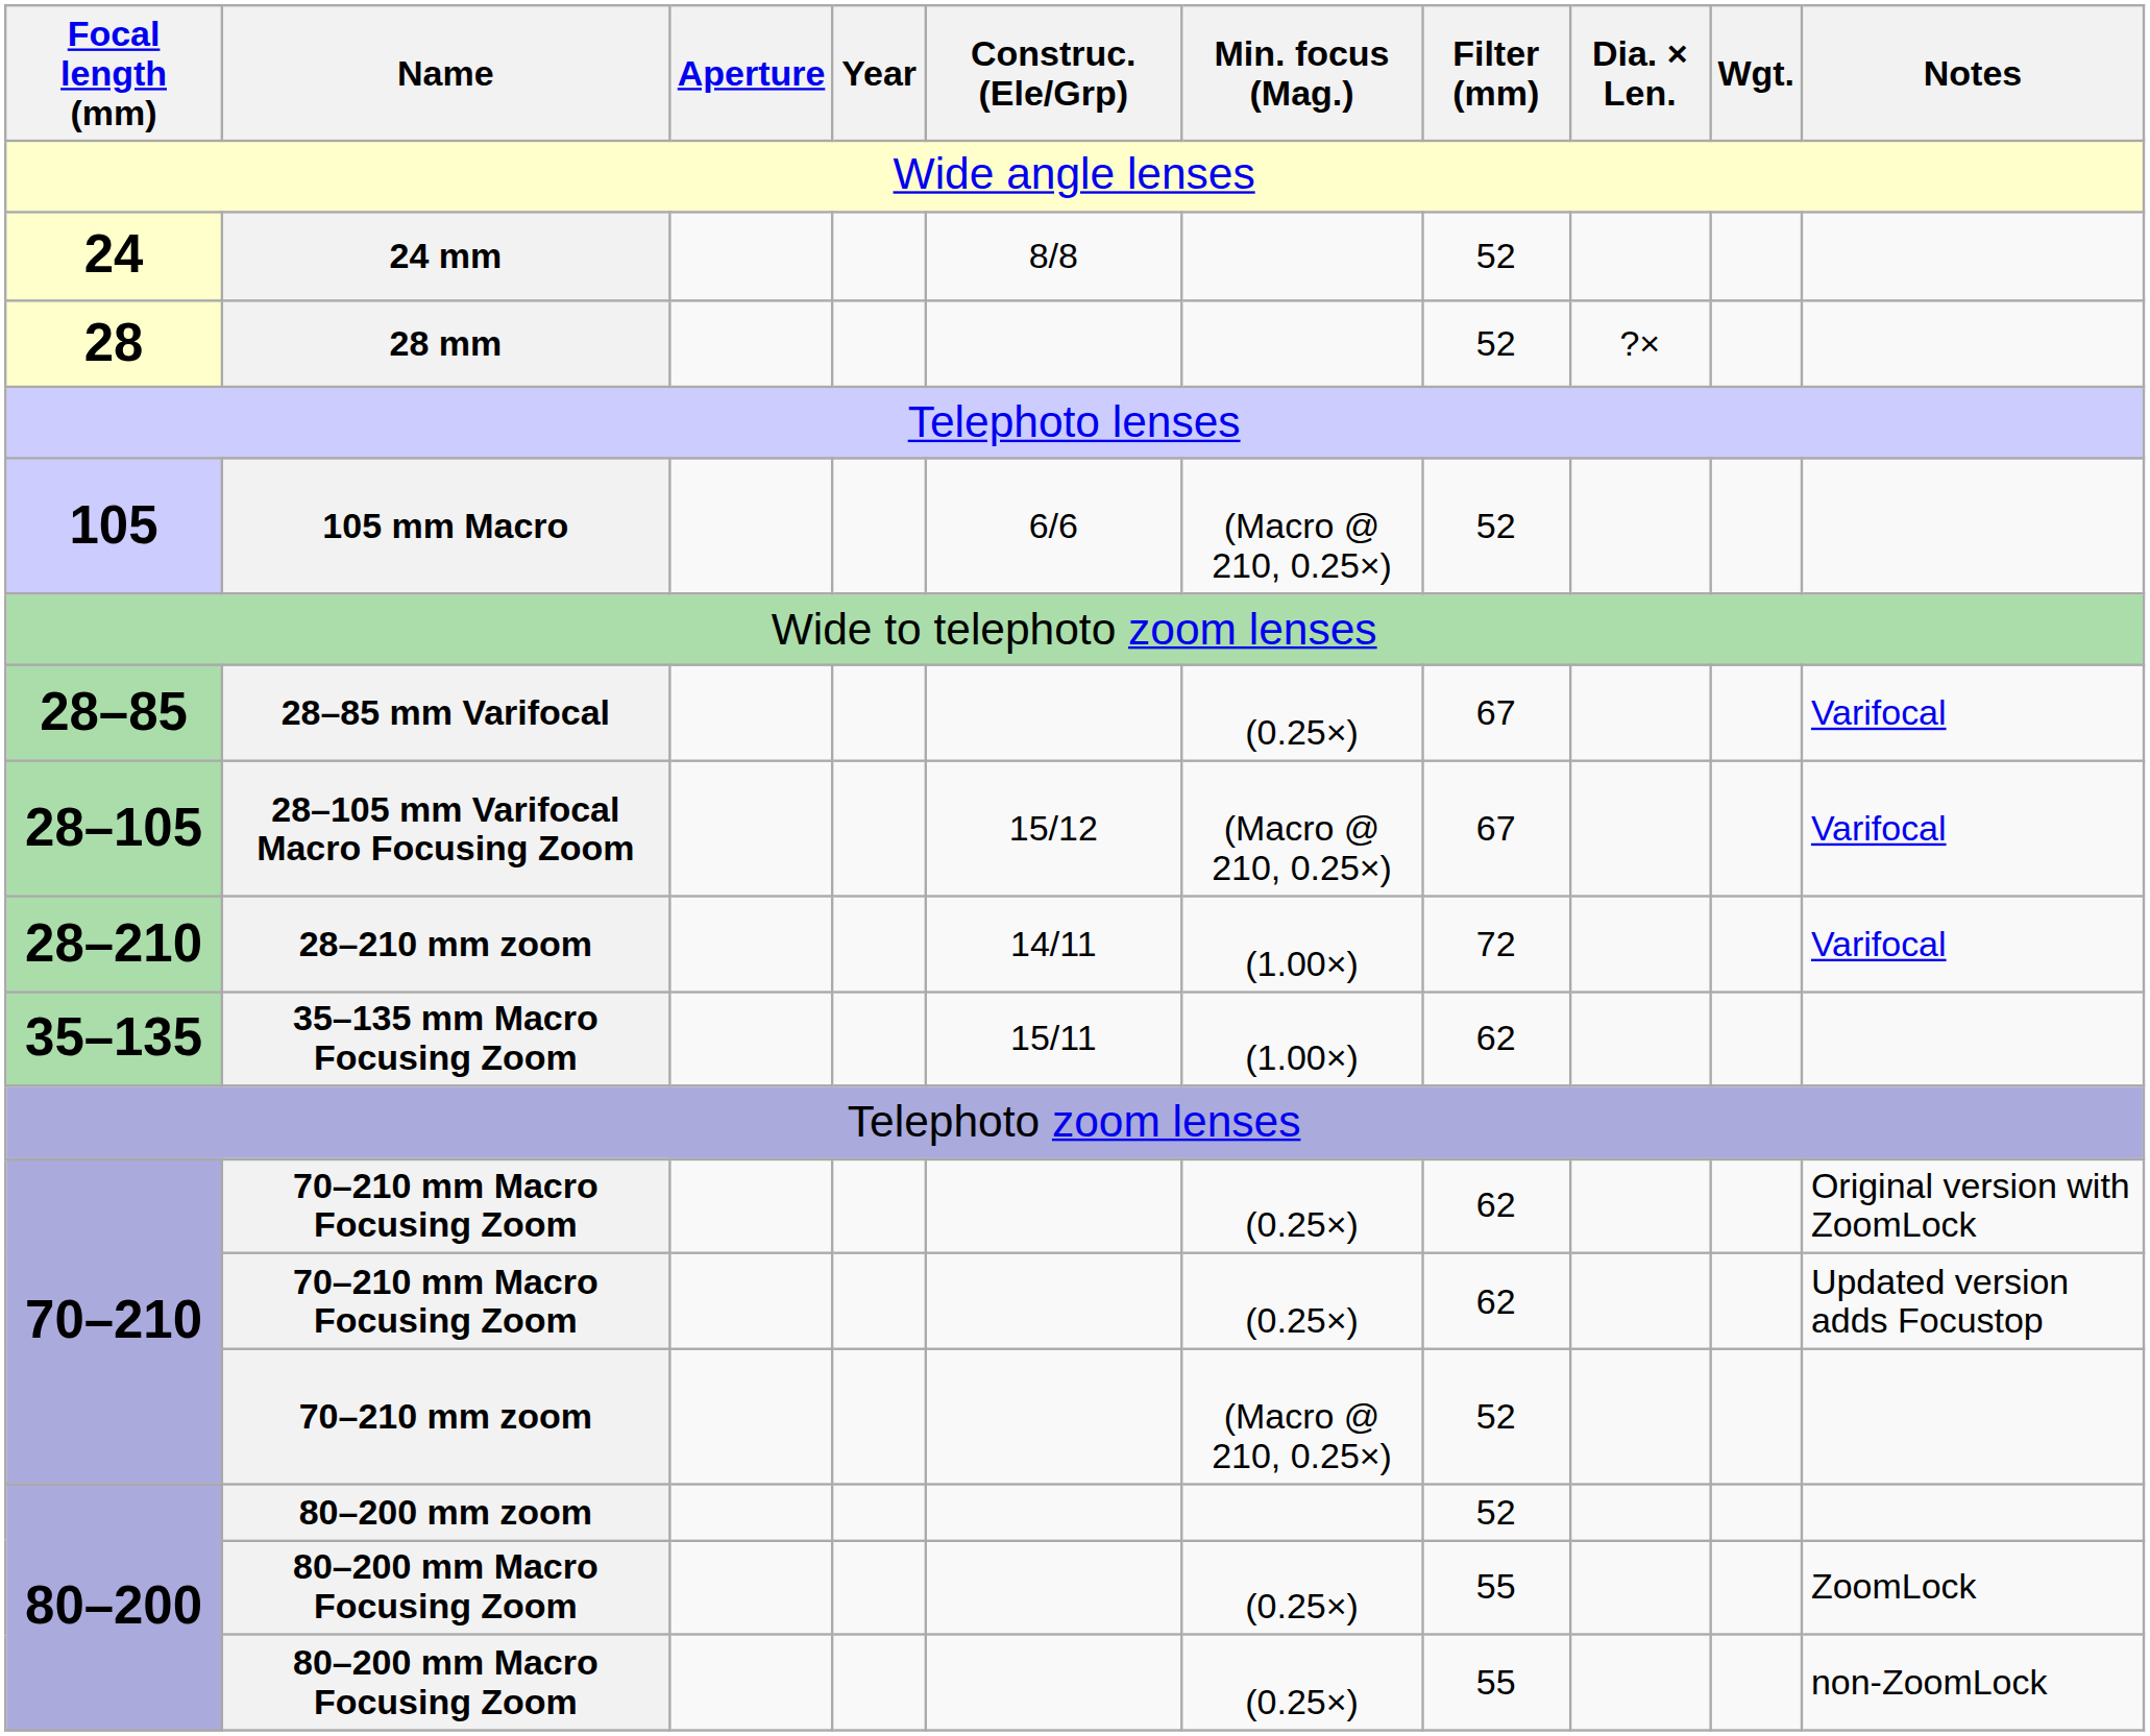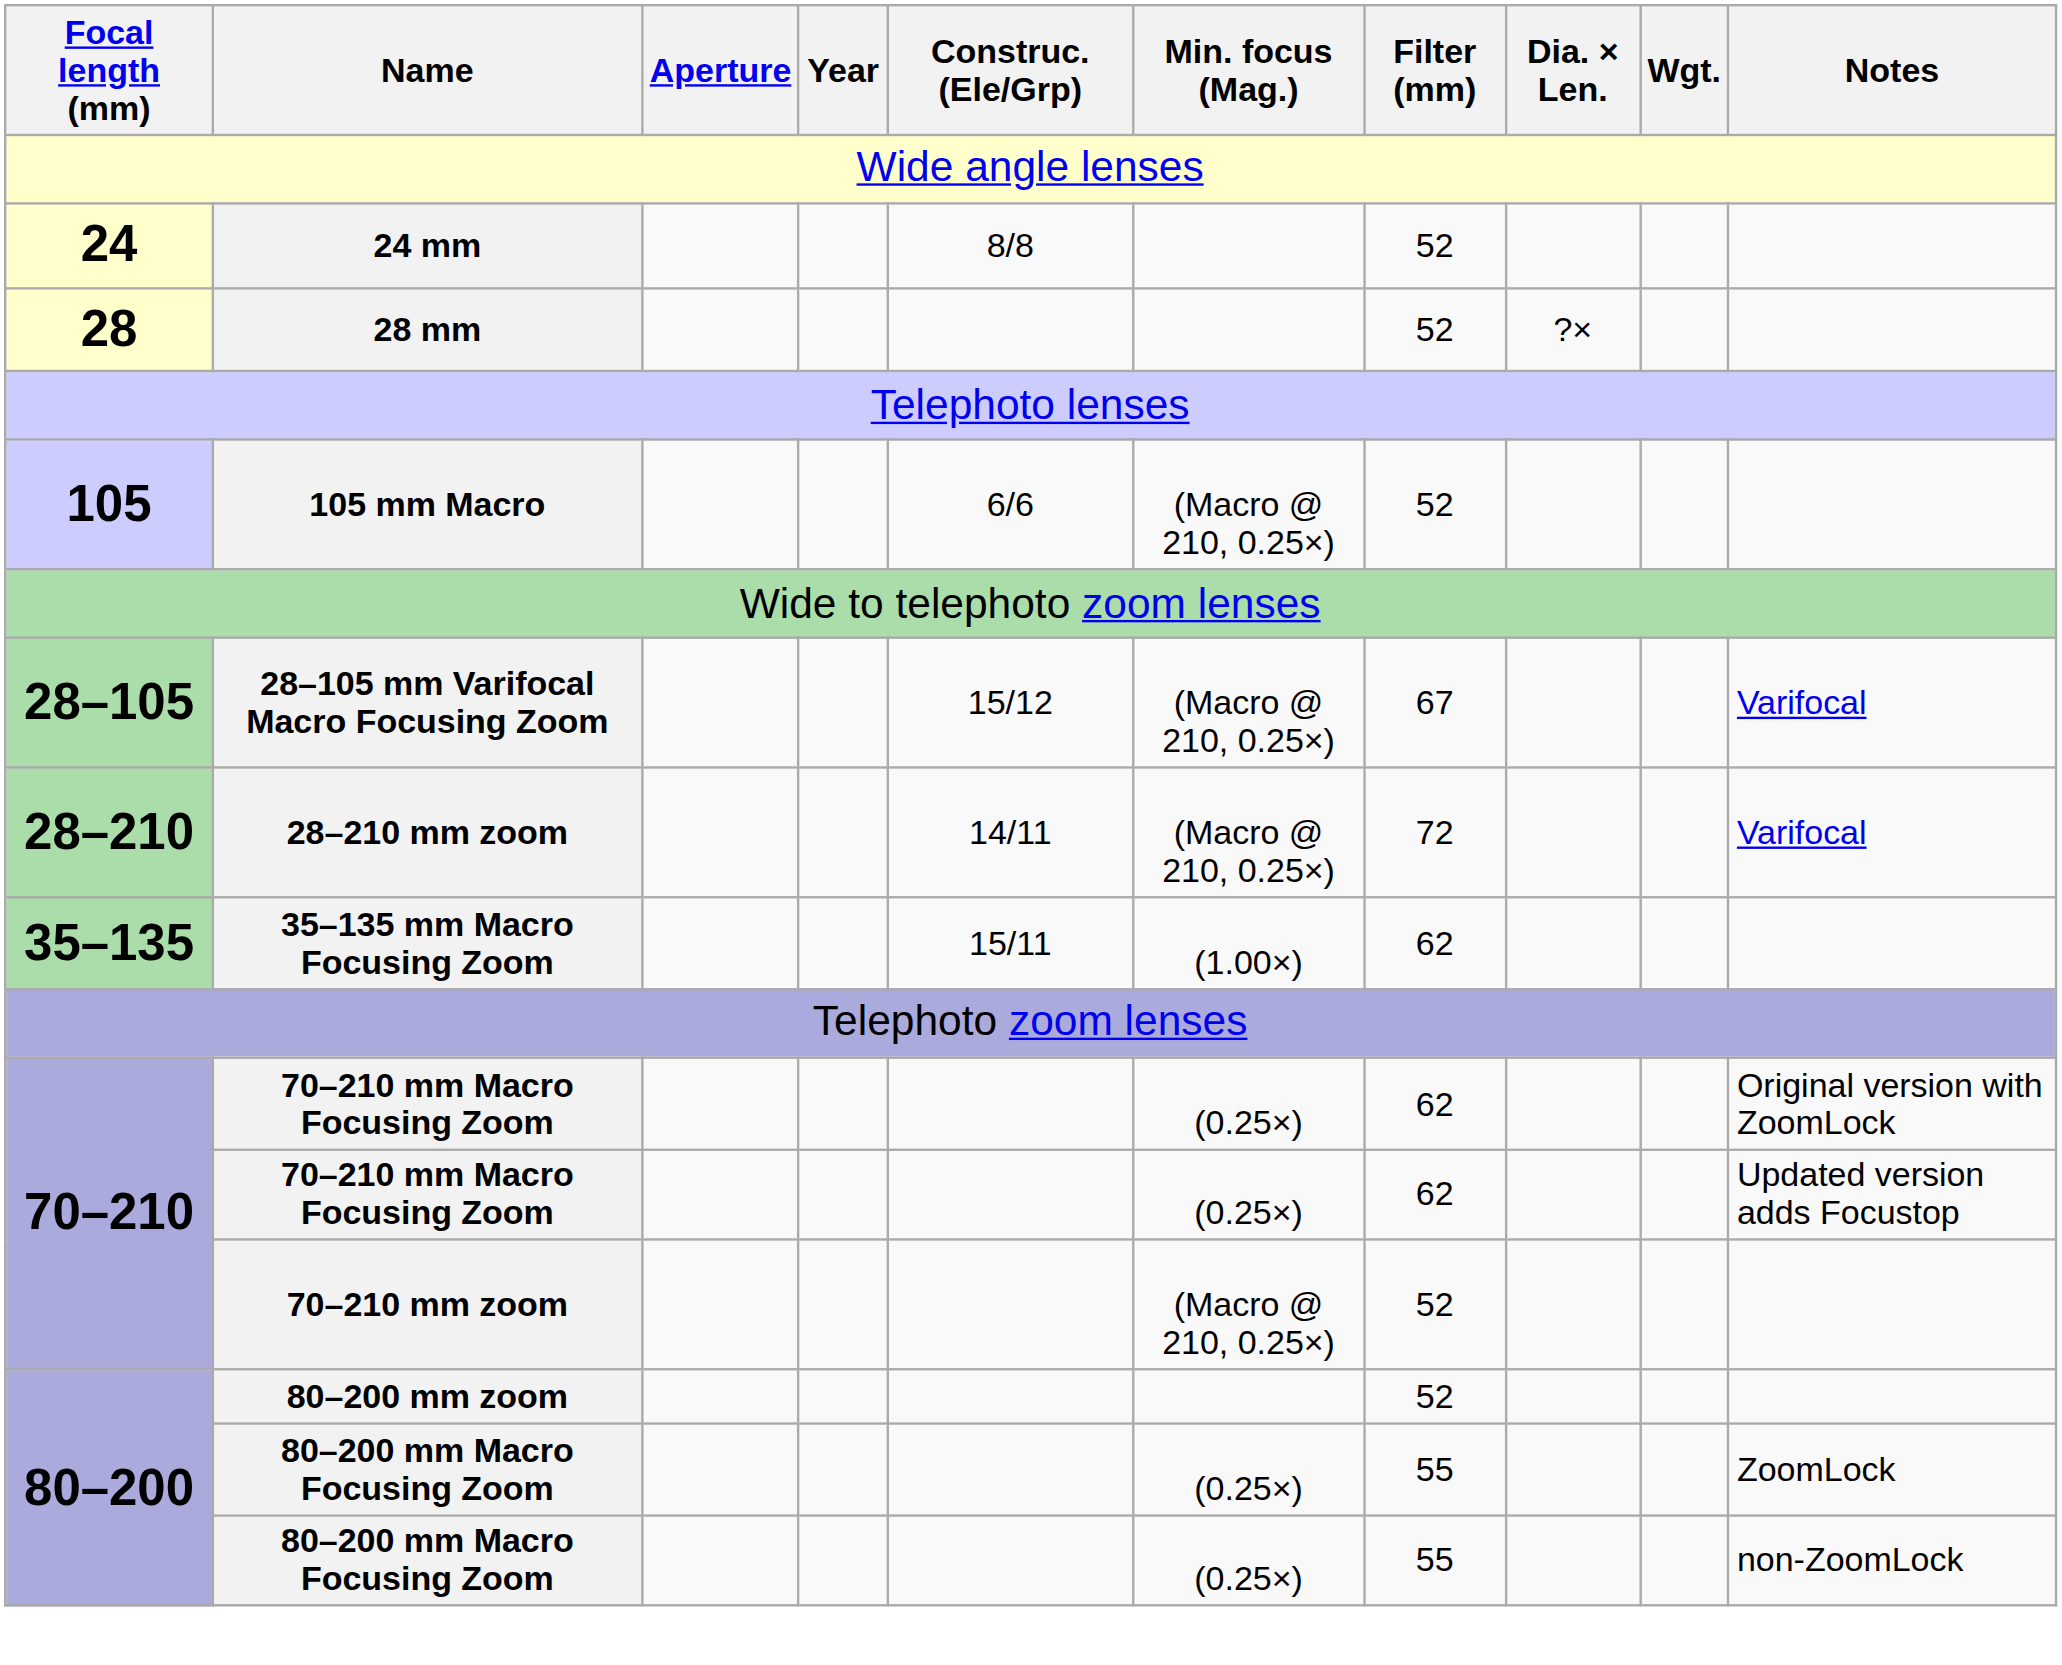- row: 28–85 | 28–85 mm Varifocal | (0.25×) | 67 | Varifocal
28–210 mm zoom | Min. focus (Mag.): (1.00×) -> (Macro @ 210, 0.25×)
